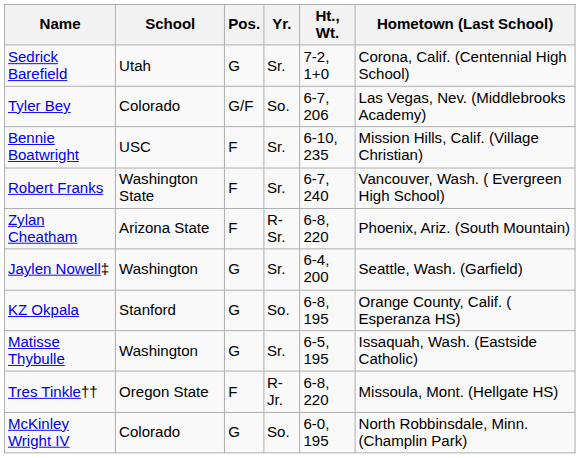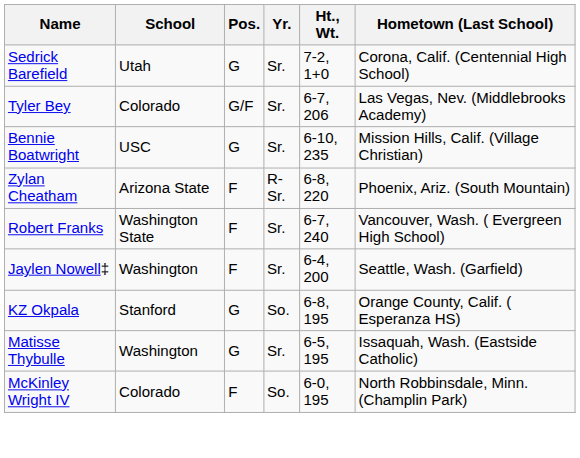Tyler Bey | Yr.: So. -> Sr.
Bennie Boatwright | Pos.: F -> G
rows swapped: Zylan Cheatham <-> Robert Franks
Jaylen Nowell‡ | Pos.: G -> F
- row: Tres Tinkle†† | Oregon State | F | R-Jr. | 6-8, 220 | Missoula, Mont. (Hellgate HS)
McKinley Wright IV | Pos.: G -> F
